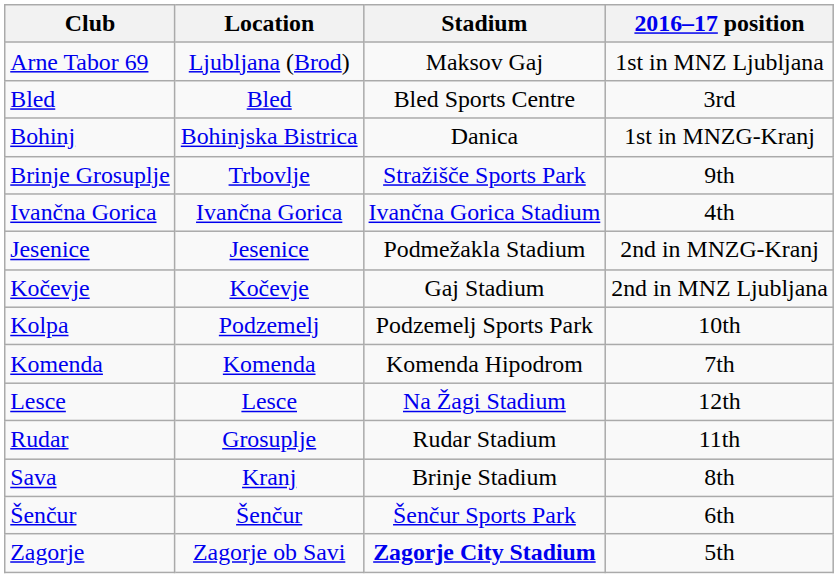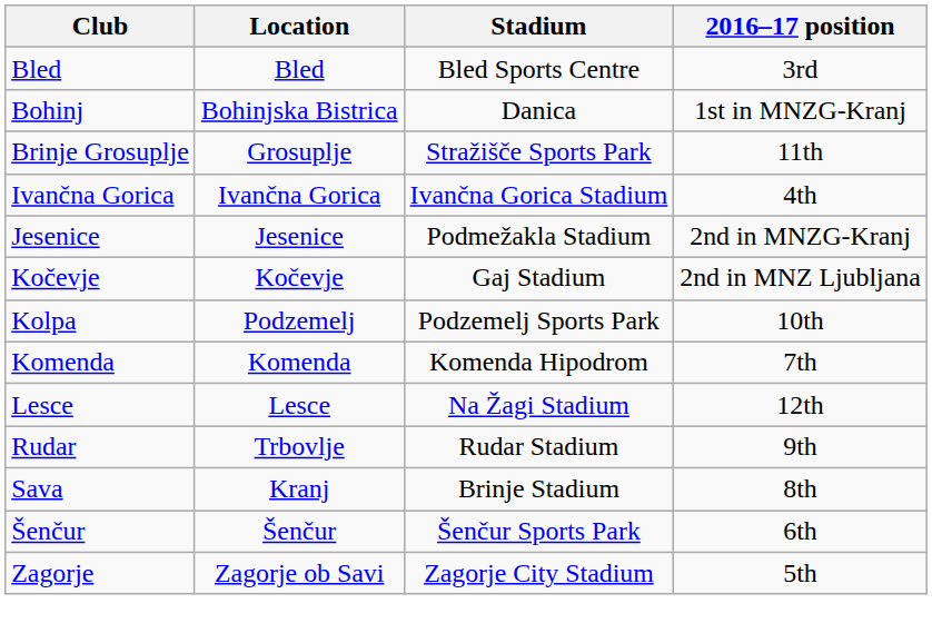- row: Arne Tabor 69 | Ljubljana (Brod) | Maksov Gaj | 1st in MNZ Ljubljana
Brinje Grosuplje | Location: Trbovlje -> Grosuplje
Brinje Grosuplje | 2016–17 position: 9th -> 11th
Rudar | Location: Grosuplje -> Trbovlje
Rudar | 2016–17 position: 11th -> 9th
Zagorje | Stadium: bold -> normal
